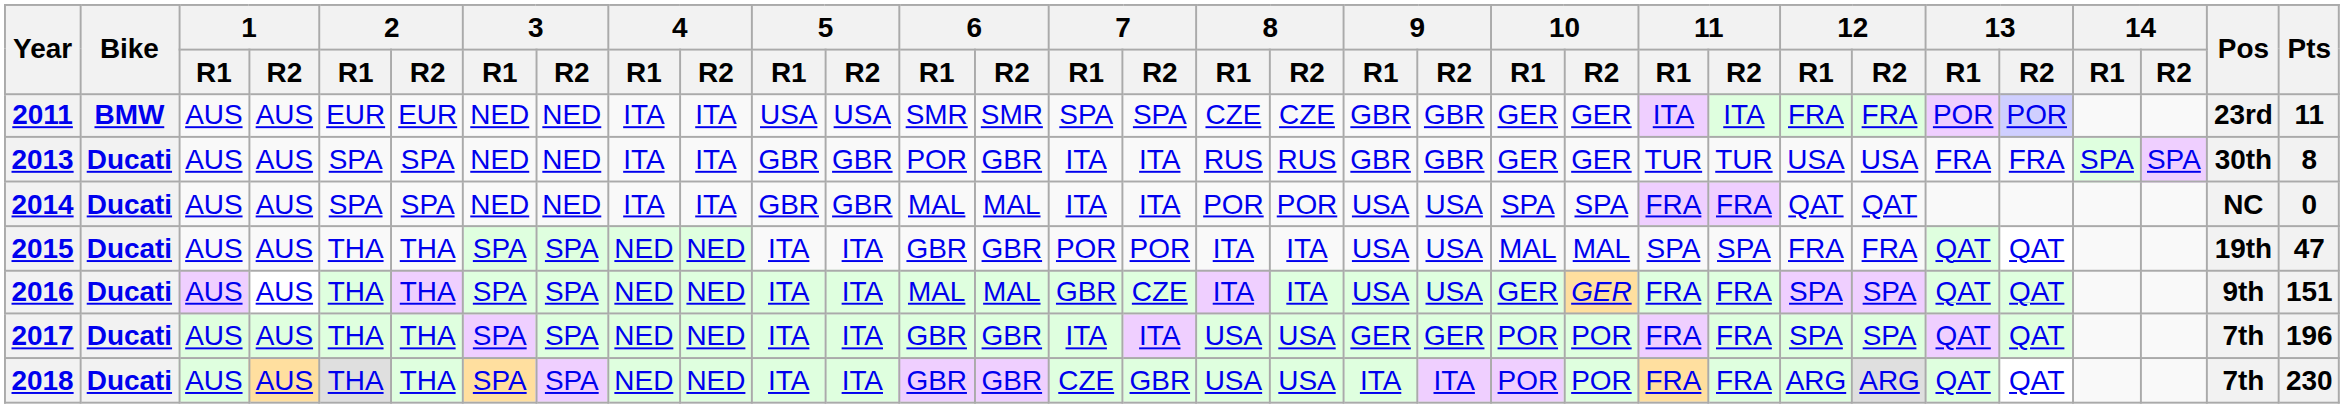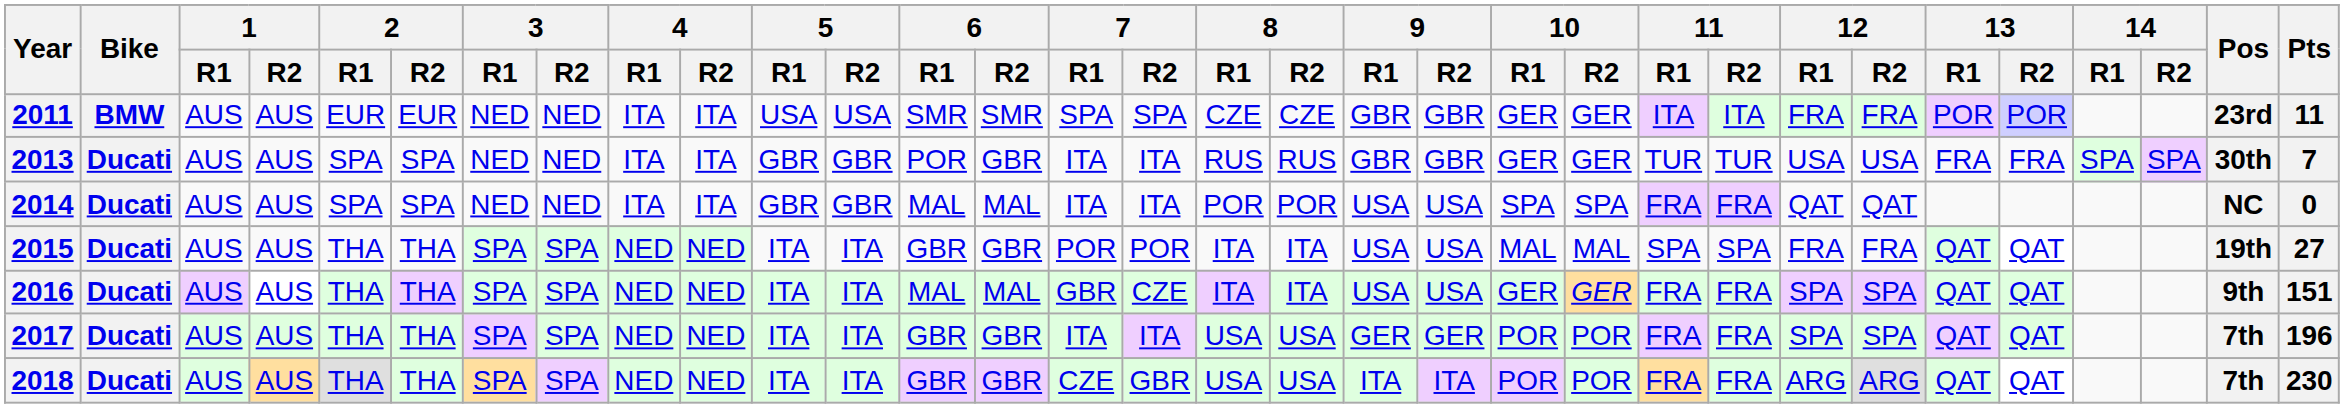2013 | Pts: 8 -> 7
2015 | Pts: 47 -> 27
